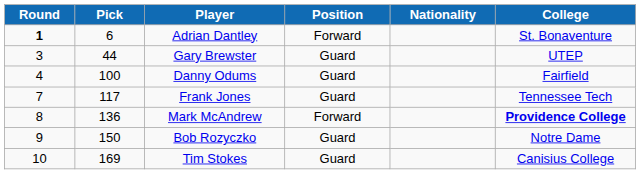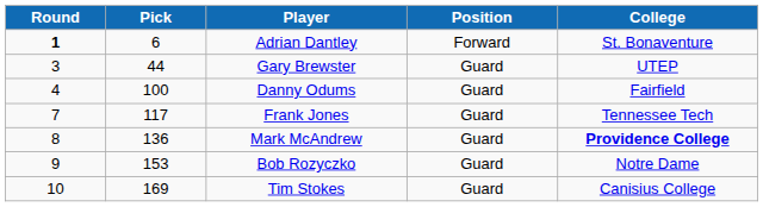- column: Nationality
Mark McAndrew | Position: Forward -> Guard
Bob Rozyczko | Pick: 150 -> 153
